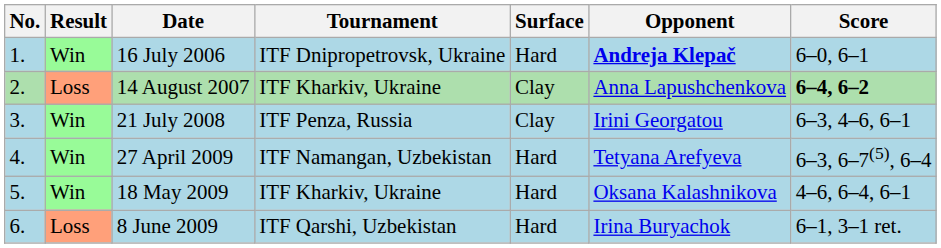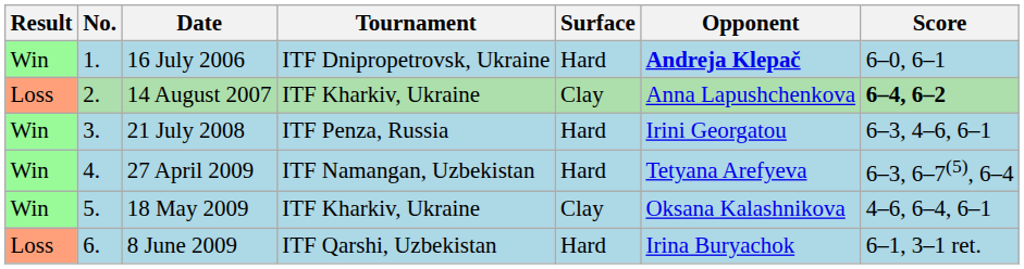columns swapped: Result <-> No.
21 July 2008 | Surface: Clay -> Hard
18 May 2009 | Surface: Hard -> Clay
